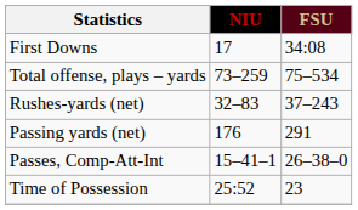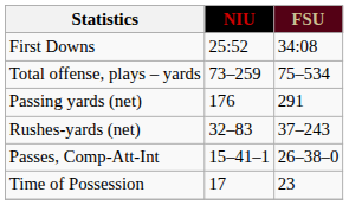First Downs | NIU: 17 -> 25:52
rows swapped: Rushes-yards (net) <-> Passing yards (net)
Time of Possession | NIU: 25:52 -> 17
